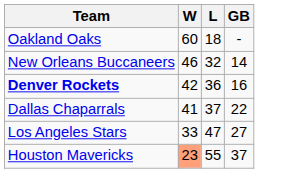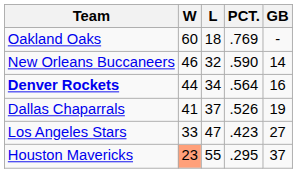+ column: PCT. | .769 | .590 | .564 | .526 | .423 | .295
Denver Rockets | W: 42 -> 44
Denver Rockets | L: 36 -> 34
Dallas Chaparrals | GB: 22 -> 19
